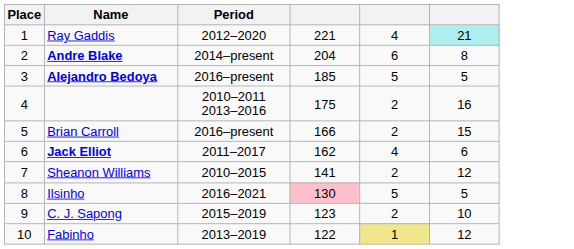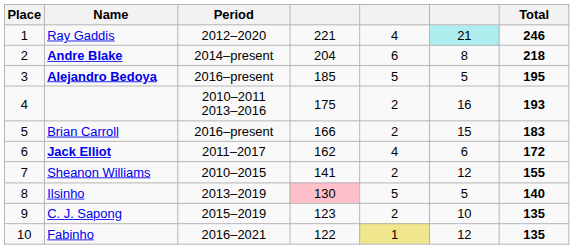+ column: Total | 246 | 218 | 195 | 193 | 183 | 172 | 155 | 140 | 135 | 135
Ilsinho | Period: 2016–2021 -> 2013–2019
Fabinho | Period: 2013–2019 -> 2016–2021
